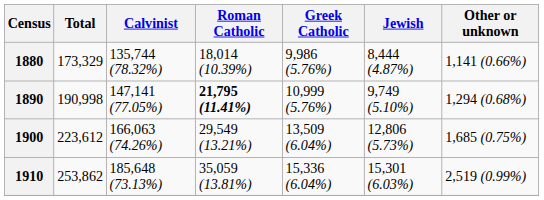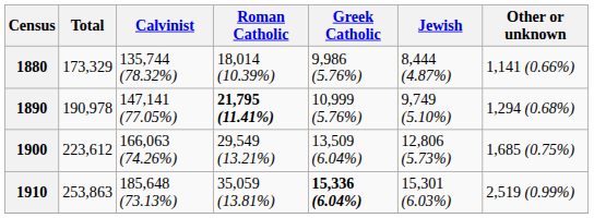1890 | Total: 190,998 -> 190,978
1910 | Total: 253,862 -> 253,863
1910 | Greek Catholic: normal -> bold
